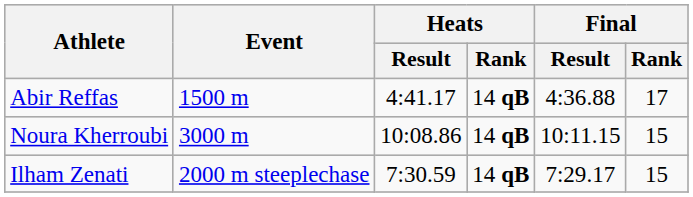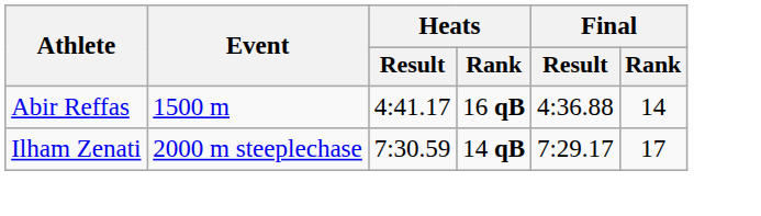Abir Reffas | Heats / Rank: 14 qB -> 16 qB
Abir Reffas | Final / Rank: 17 -> 14
- row: Noura Kherroubi | 3000 m | 10:08.86 | 14 qB | 10:11.15 | 15
Ilham Zenati | Final / Rank: 15 -> 17
